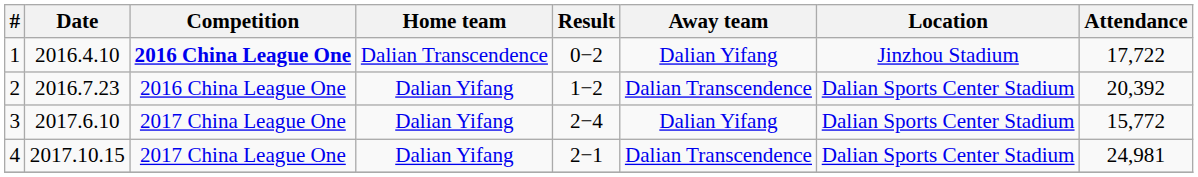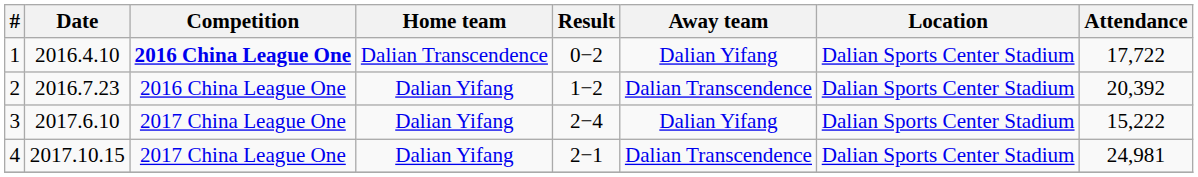1 | Location: Jinzhou Stadium -> Dalian Sports Center Stadium
3 | Attendance: 15,772 -> 15,222
